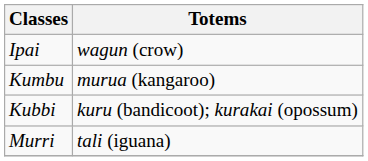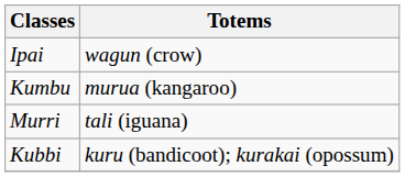rows swapped: Murri <-> Kubbi
